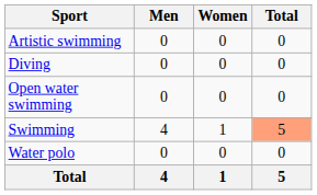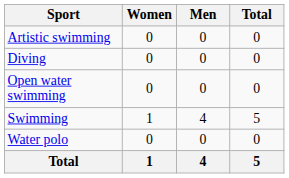columns swapped: Men <-> Women
Swimming | Total: lightsalmon background -> no background
